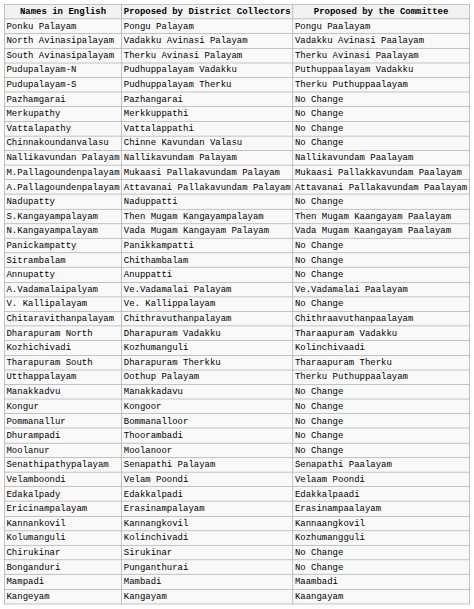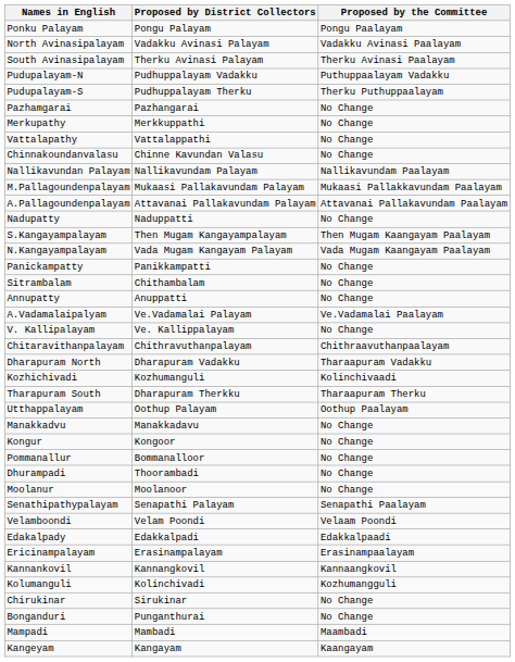Utthappalayam | Proposed by the Committee: Therku Puthuppaalayam -> Oothup Paalayam
